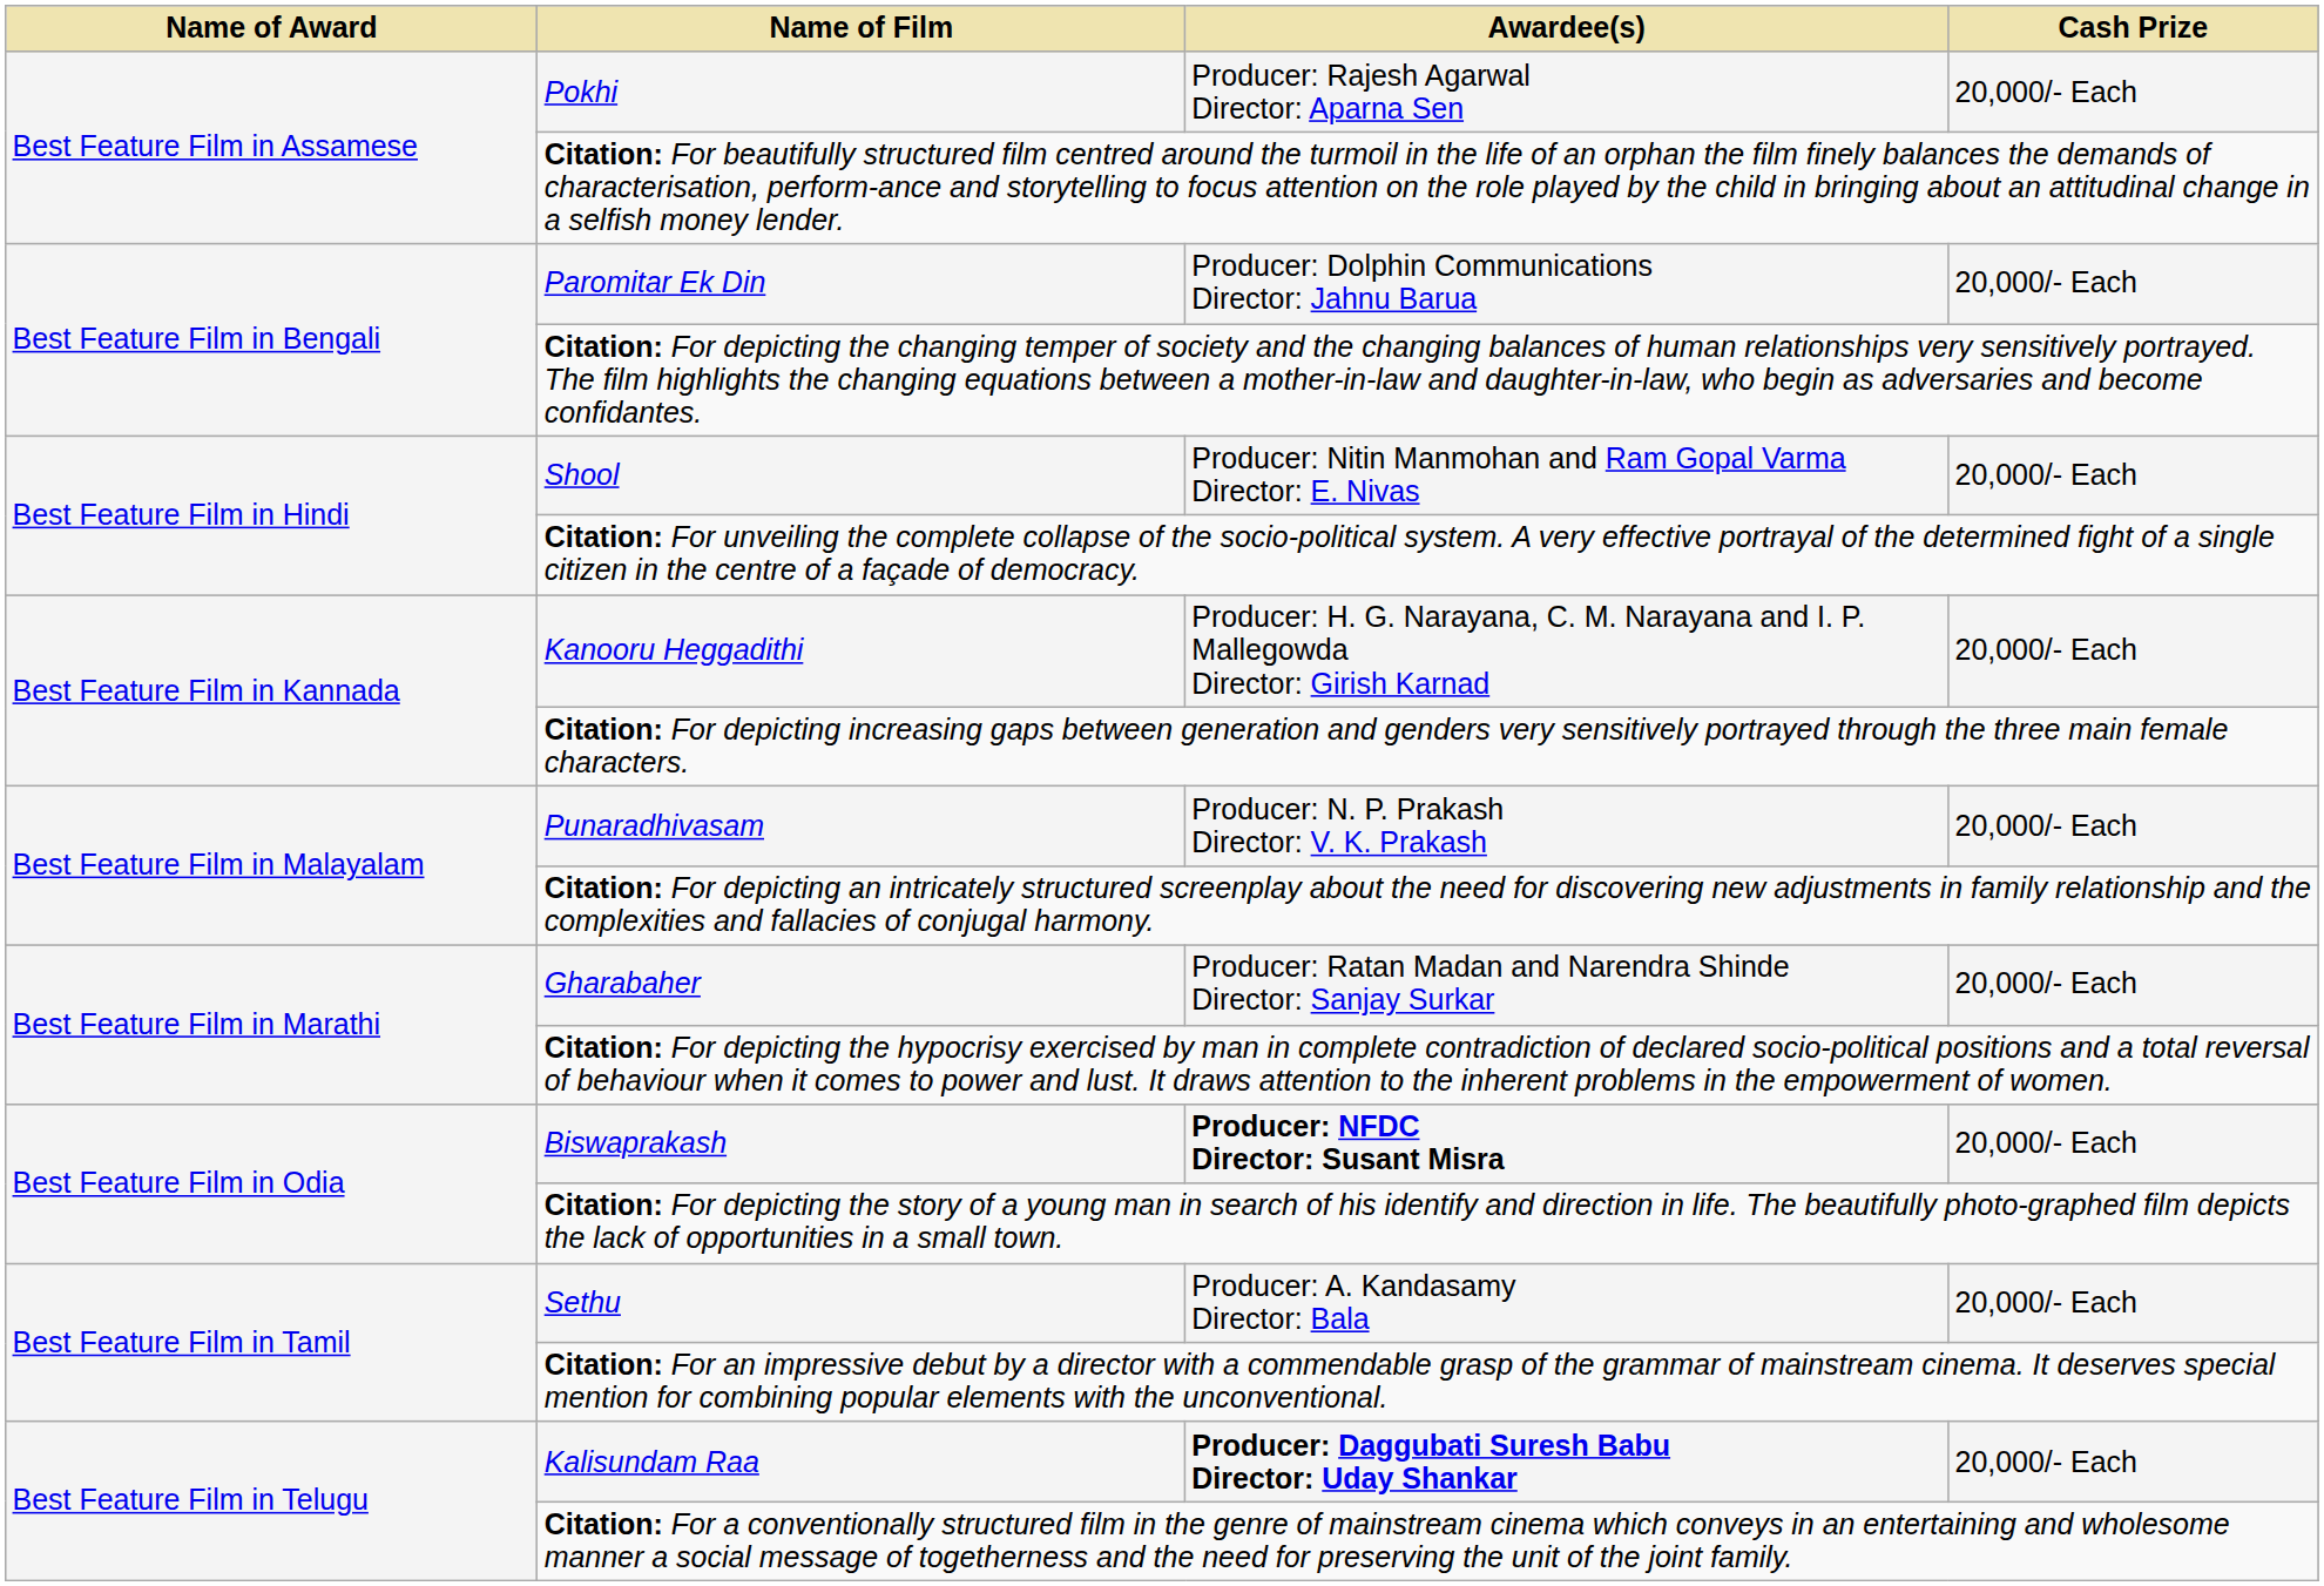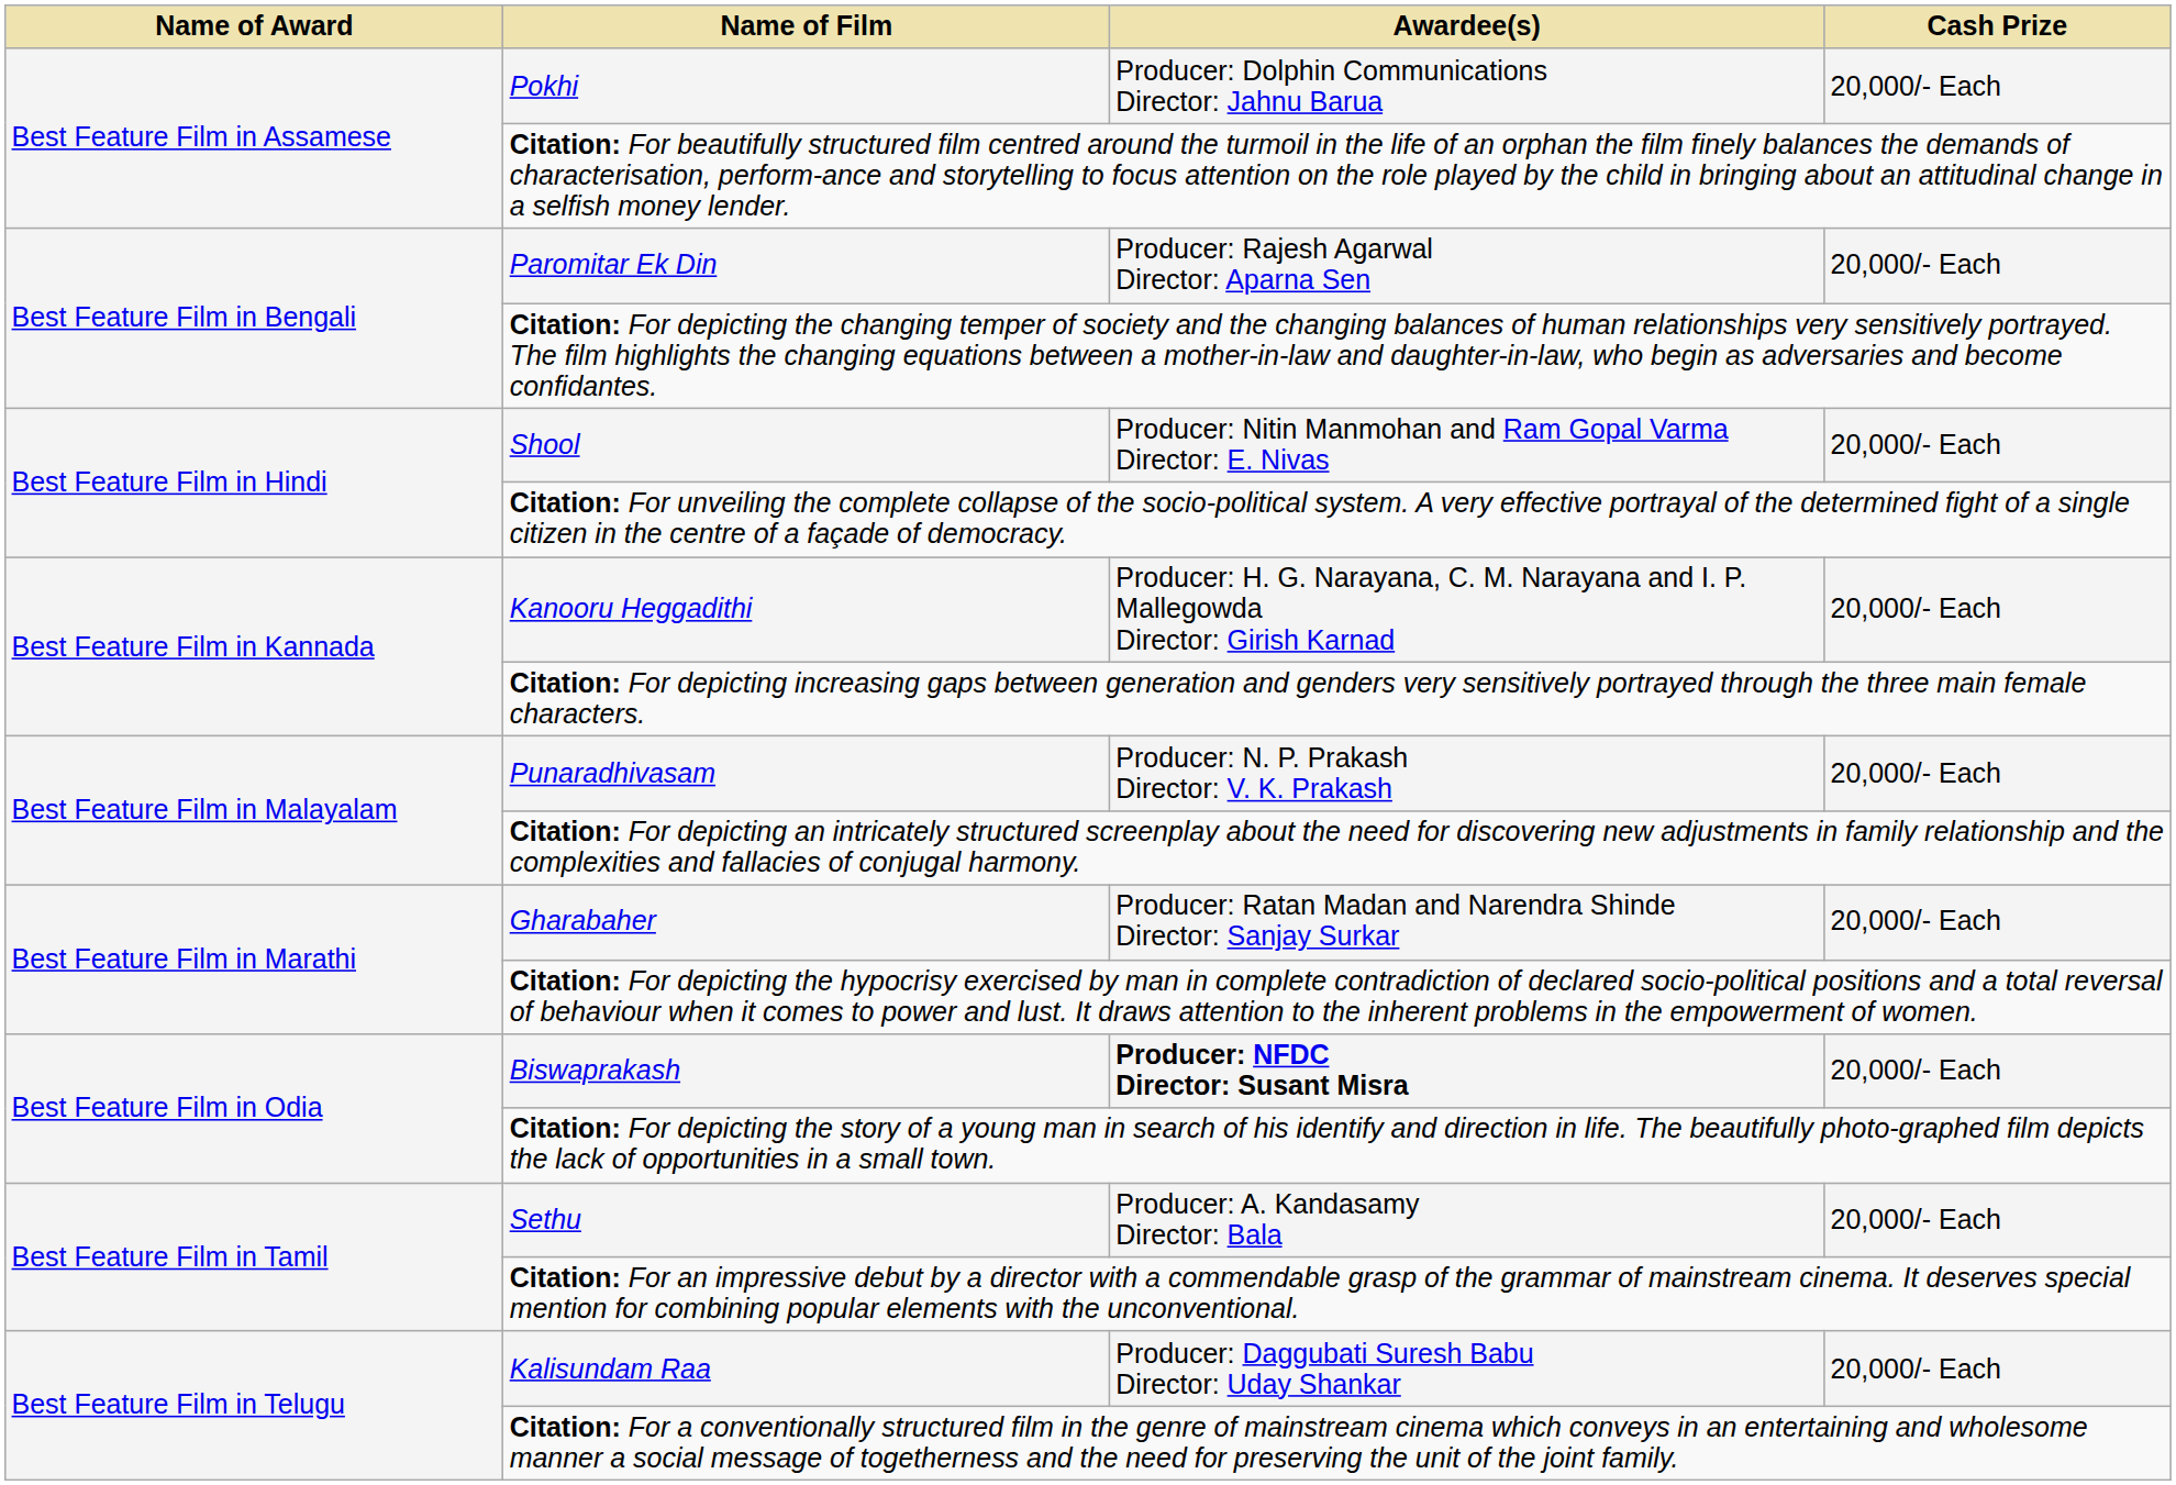Pokhi | Awardee(s): Producer: Rajesh Agarwal Director: Aparna Sen -> Producer: Dolphin Communications Director: Jahnu Barua
Paromitar Ek Din | Awardee(s): Producer: Dolphin Communications Director: Jahnu Barua -> Producer: Rajesh Agarwal Director: Aparna Sen
Kalisundam Raa | Awardee(s): bold -> normal
